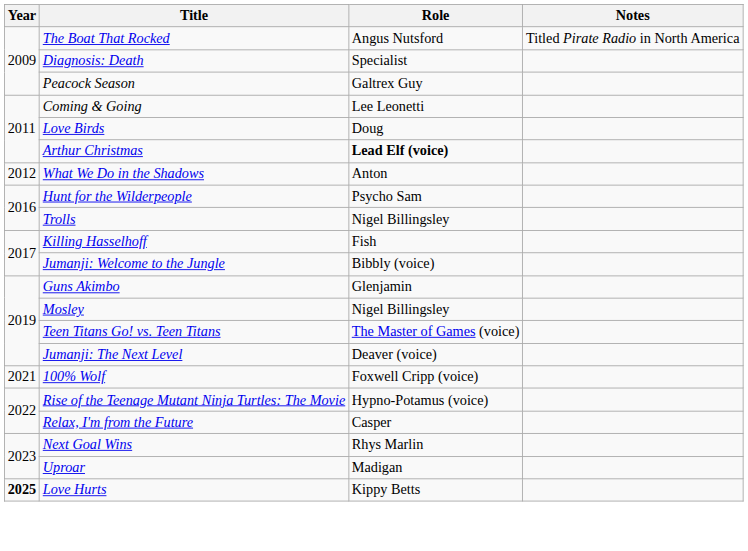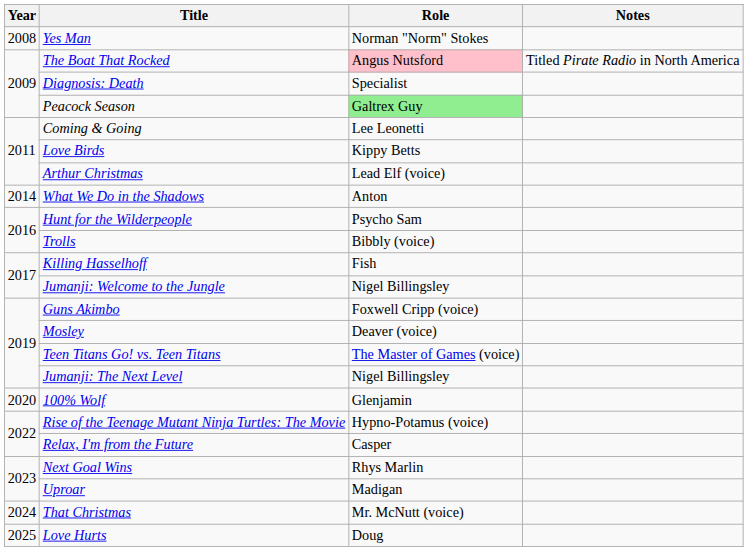+ row: 2008 | Yes Man | Norman "Norm" Stokes
The Boat That Rocked | Role: no background -> pink background
Peacock Season | Role: no background -> lightgreen background
Love Birds | Role: Doug -> Kippy Betts
Arthur Christmas | Role: bold -> normal
What We Do in the Shadows | Year: 2012 -> 2014
Trolls | Role: Nigel Billingsley -> Bibbly (voice)
Jumanji: Welcome to the Jungle | Role: Bibbly (voice) -> Nigel Billingsley
Guns Akimbo | Role: Glenjamin -> Foxwell Cripp (voice)
Mosley | Role: Nigel Billingsley -> Deaver (voice)
Jumanji: The Next Level | Role: Deaver (voice) -> Nigel Billingsley
100% Wolf | Year: 2021 -> 2020
100% Wolf | Role: Foxwell Cripp (voice) -> Glenjamin
+ row: 2024 | That Christmas | Mr. McNutt (voice)
Love Hurts | Year: bold -> normal
Love Hurts | Role: Kippy Betts -> Doug
